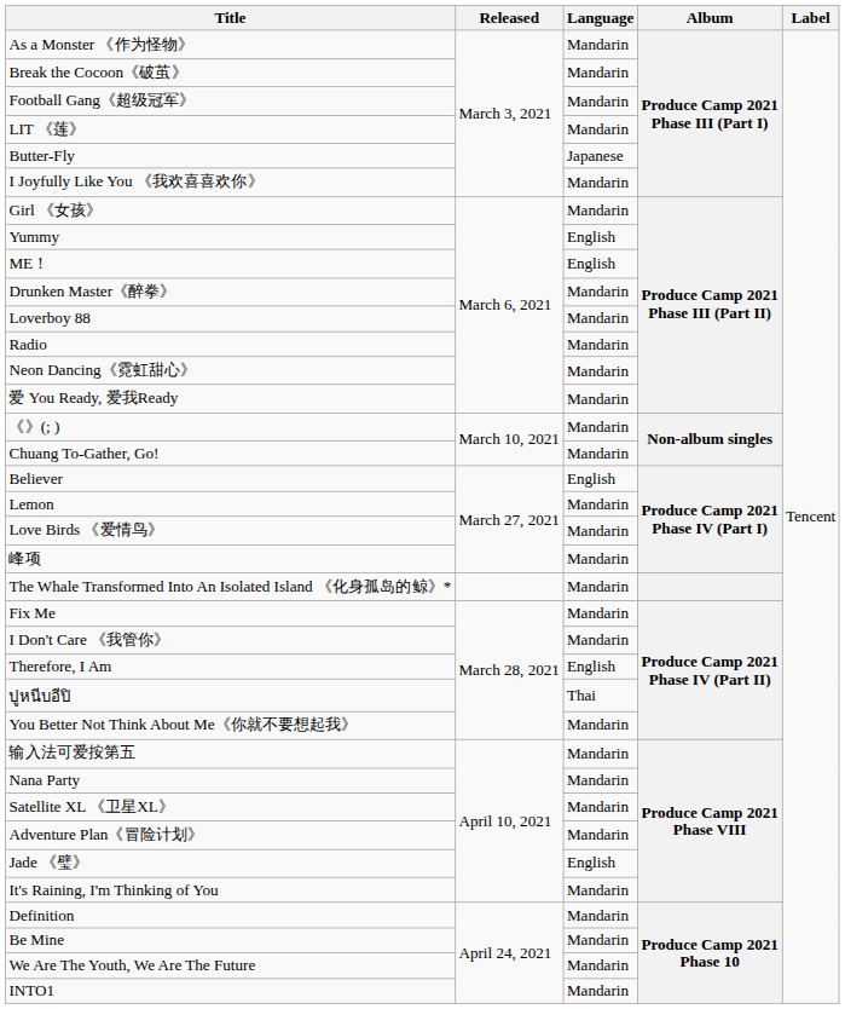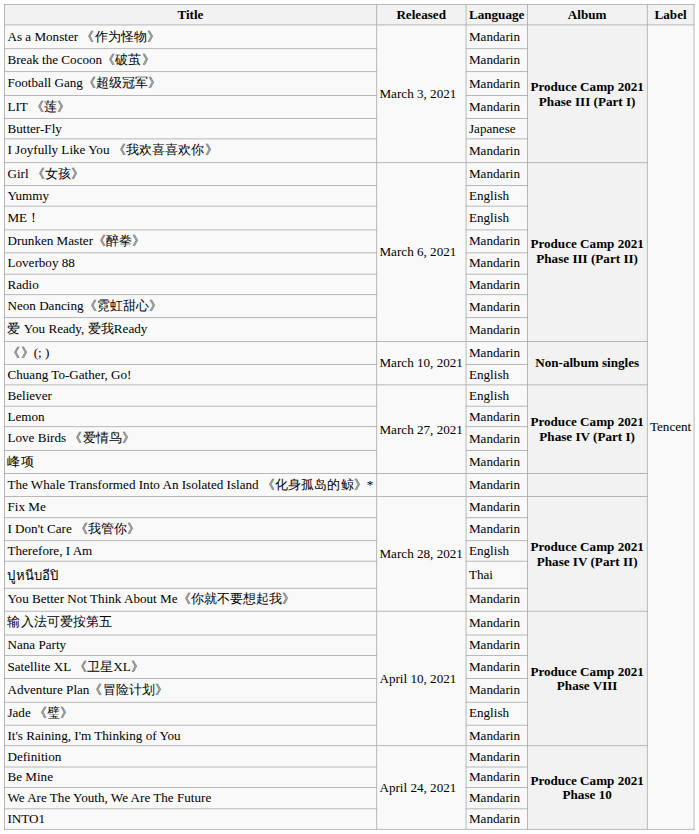Chuang To-Gather, Go! | Language: Mandarin -> English
